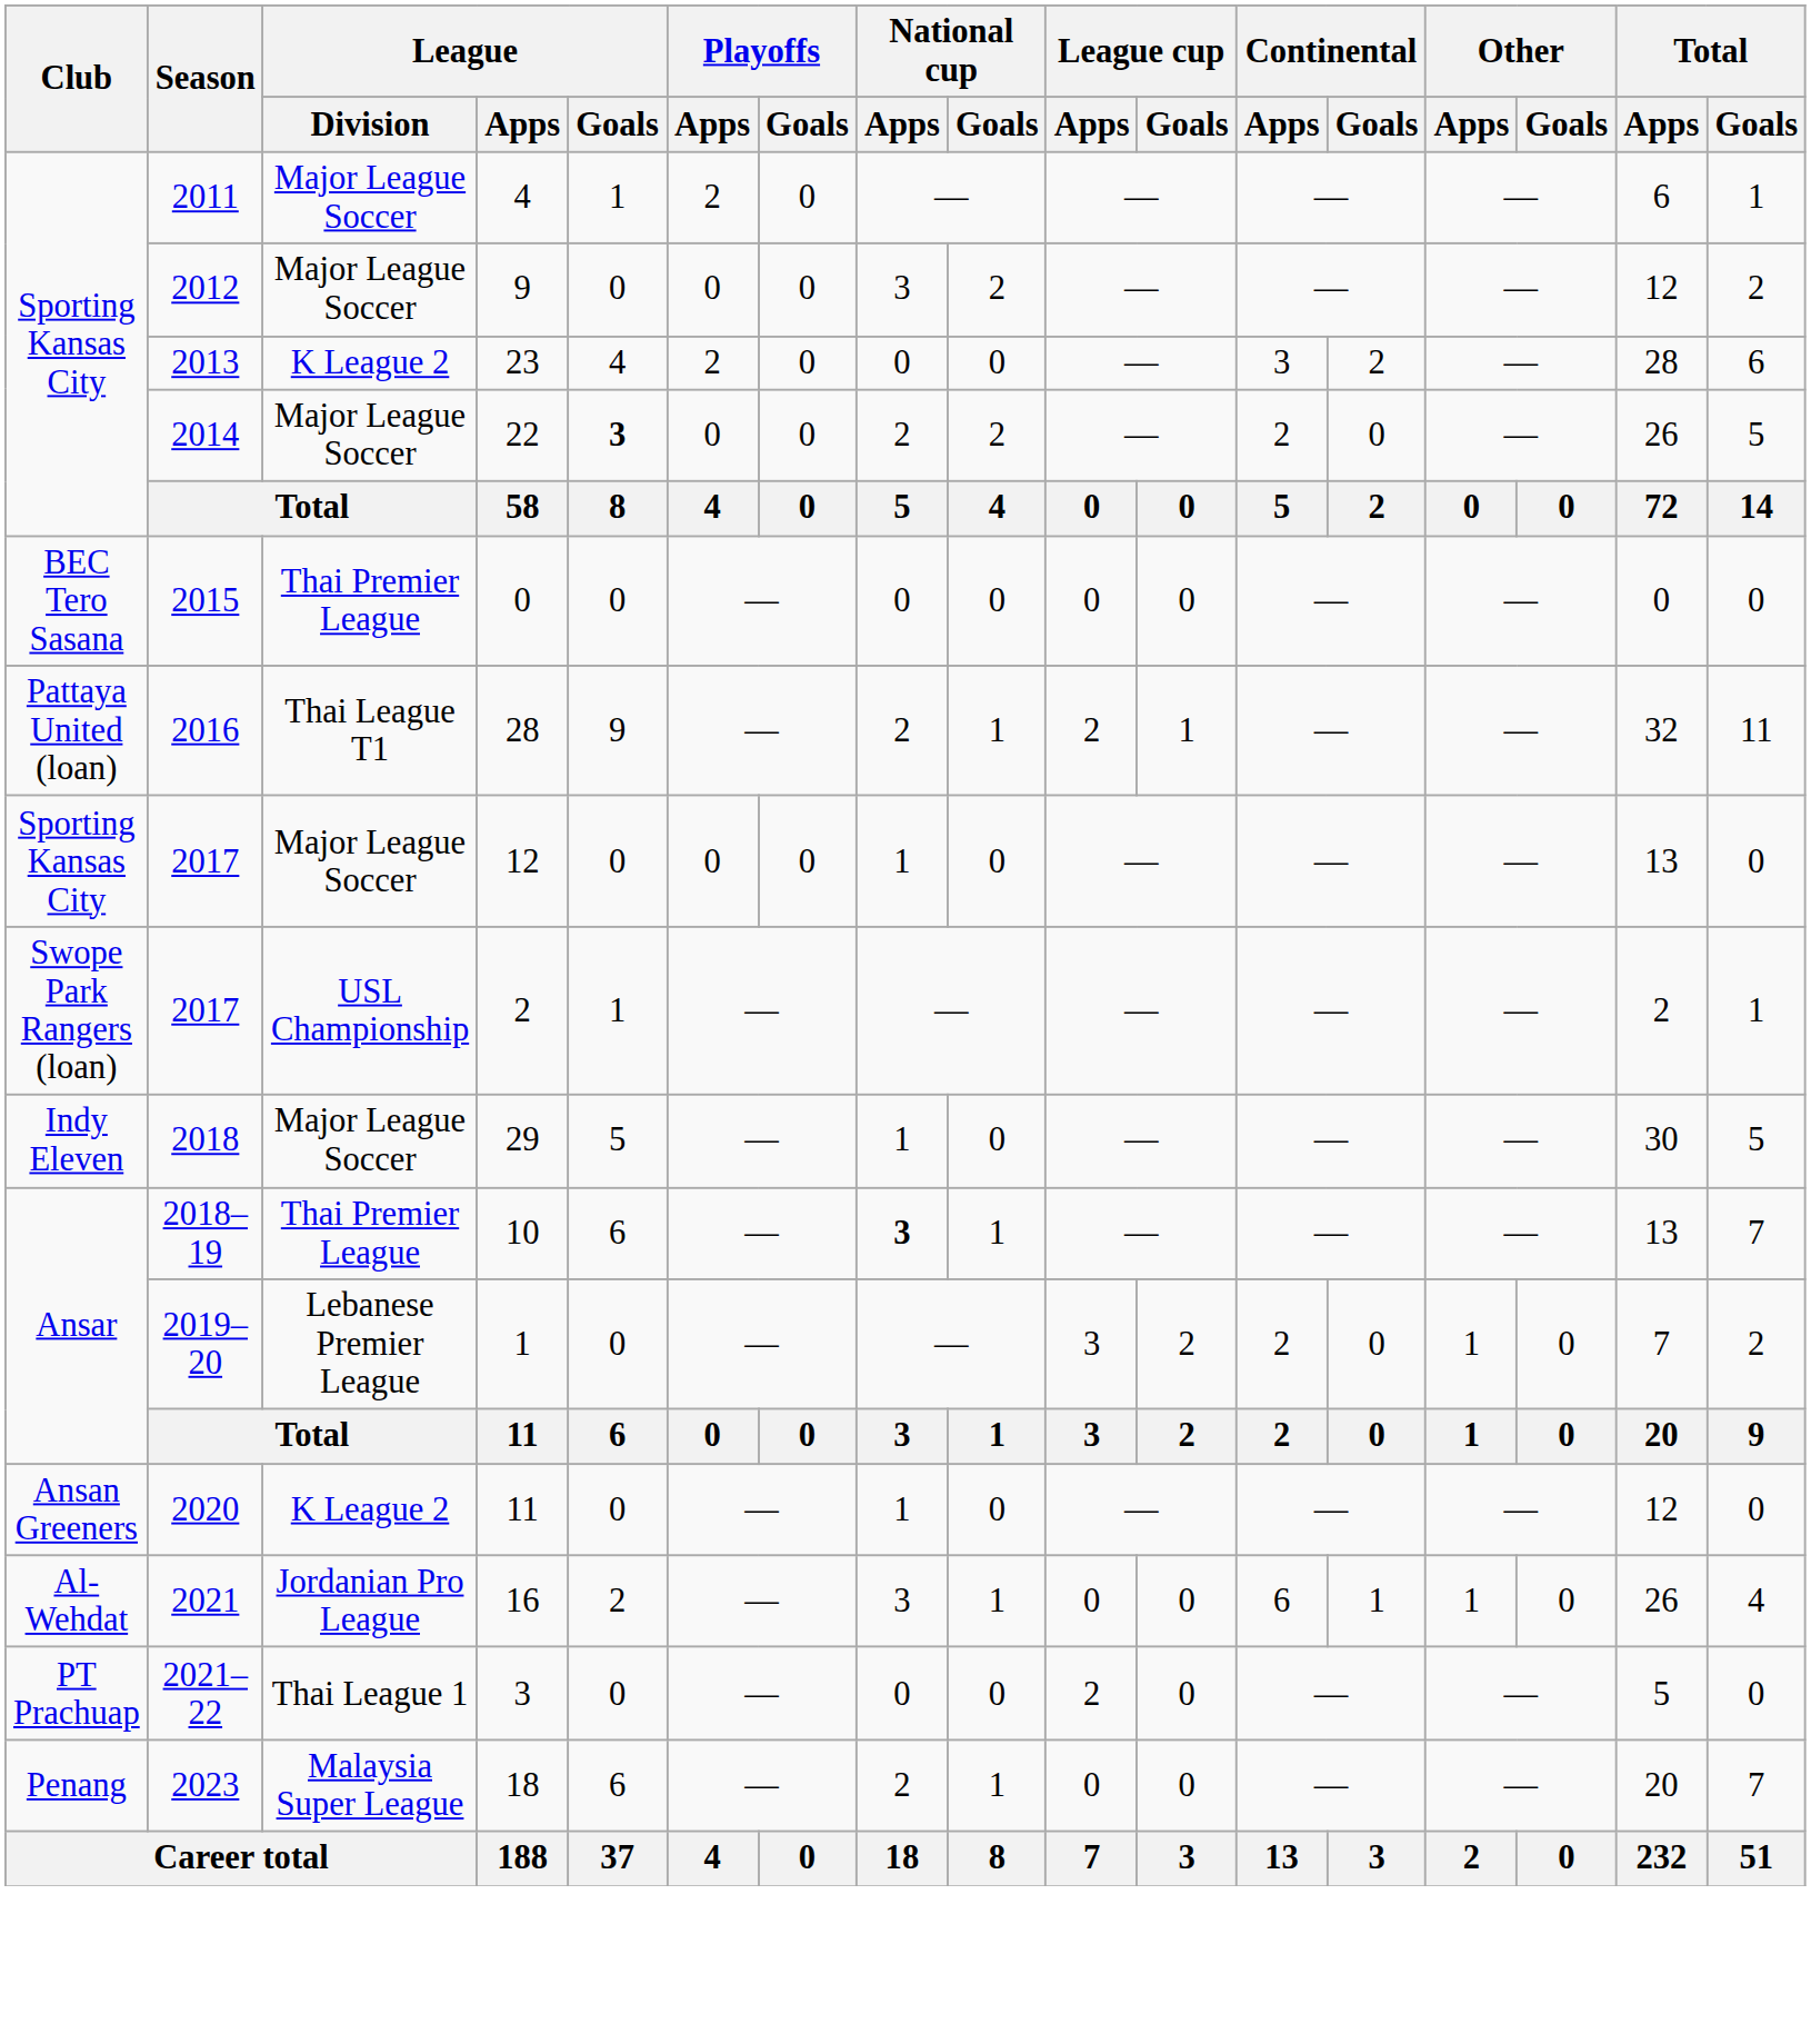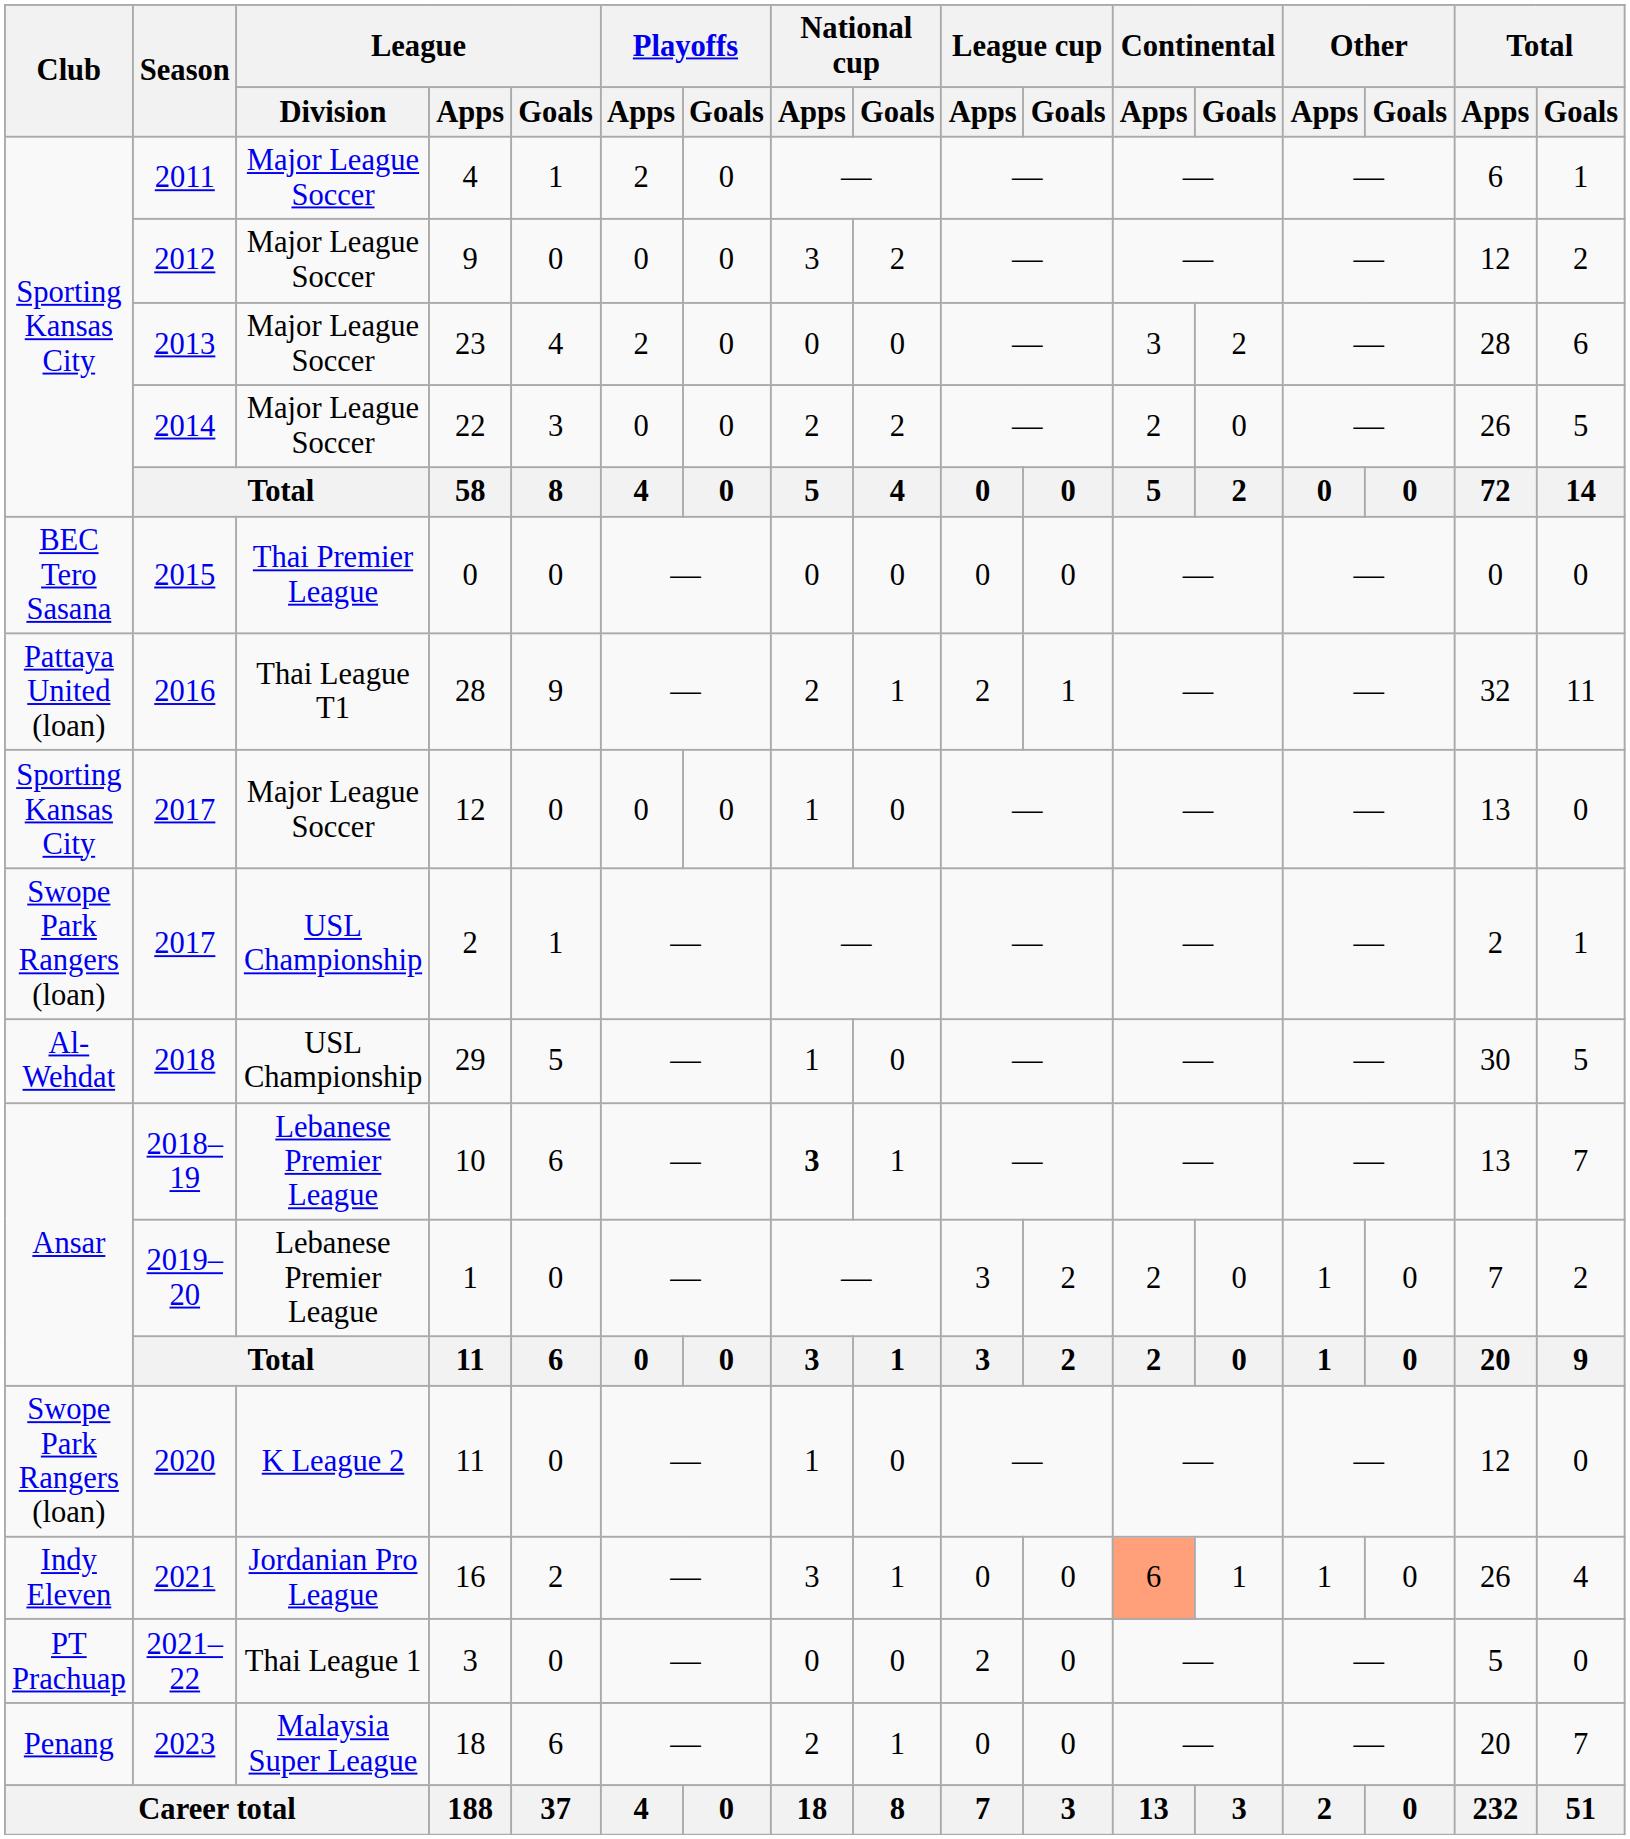23 | League / Division: K League 2 -> Major League Soccer
22 | League / Goals: bold -> normal
29 | Club: Indy Eleven -> Al-Wehdat
29 | League / Division: Major League Soccer -> USL Championship
10 | League / Division: Thai Premier League -> Lebanese Premier League
2020 / 11 | Club: Ansan Greeners -> Swope Park Rangers (loan)
16 | Club: Al-Wehdat -> Indy Eleven
16 | Continental / Apps: no background -> lightsalmon background
